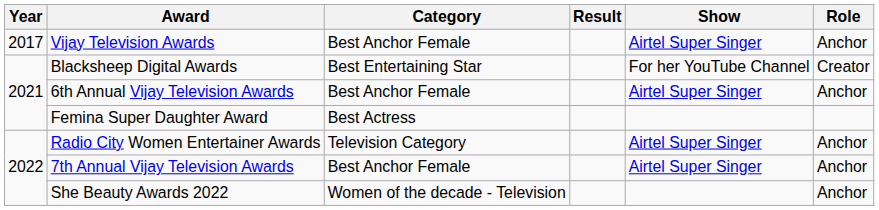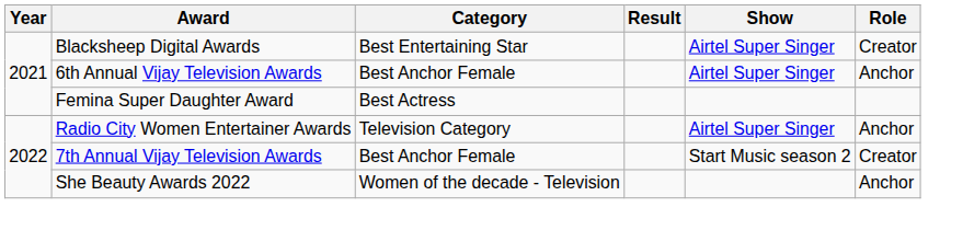- row: 2017 | Vijay Television Awards | Best Anchor Female | Airtel Super Singer | Anchor
Blacksheep Digital Awards | Show: For her YouTube Channel -> Airtel Super Singer
7th Annual Vijay Television Awards | Show: Airtel Super Singer -> Start Music season 2
7th Annual Vijay Television Awards | Role: Anchor -> Creator
